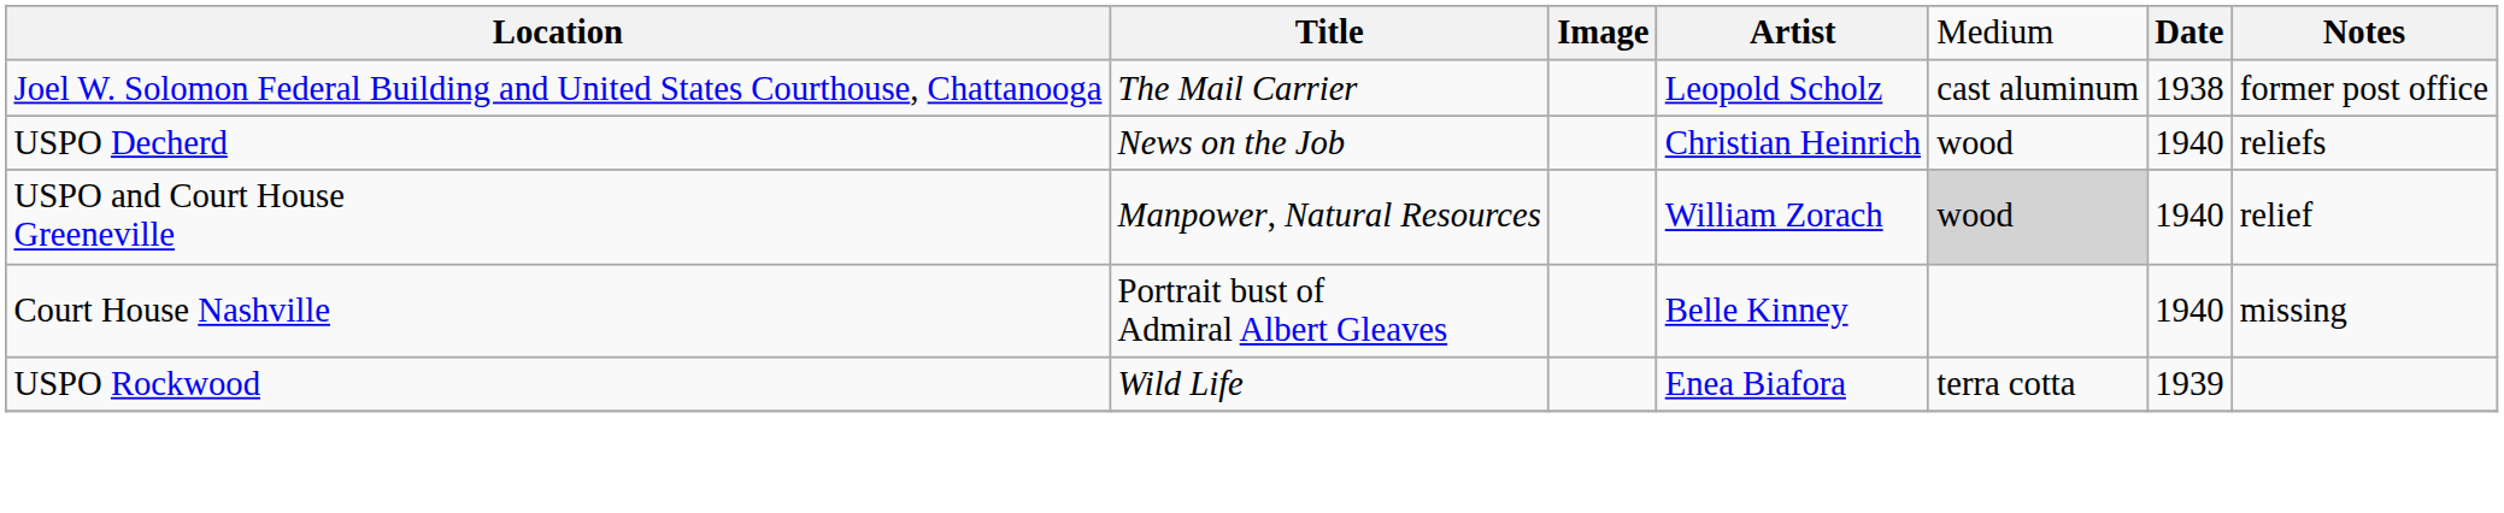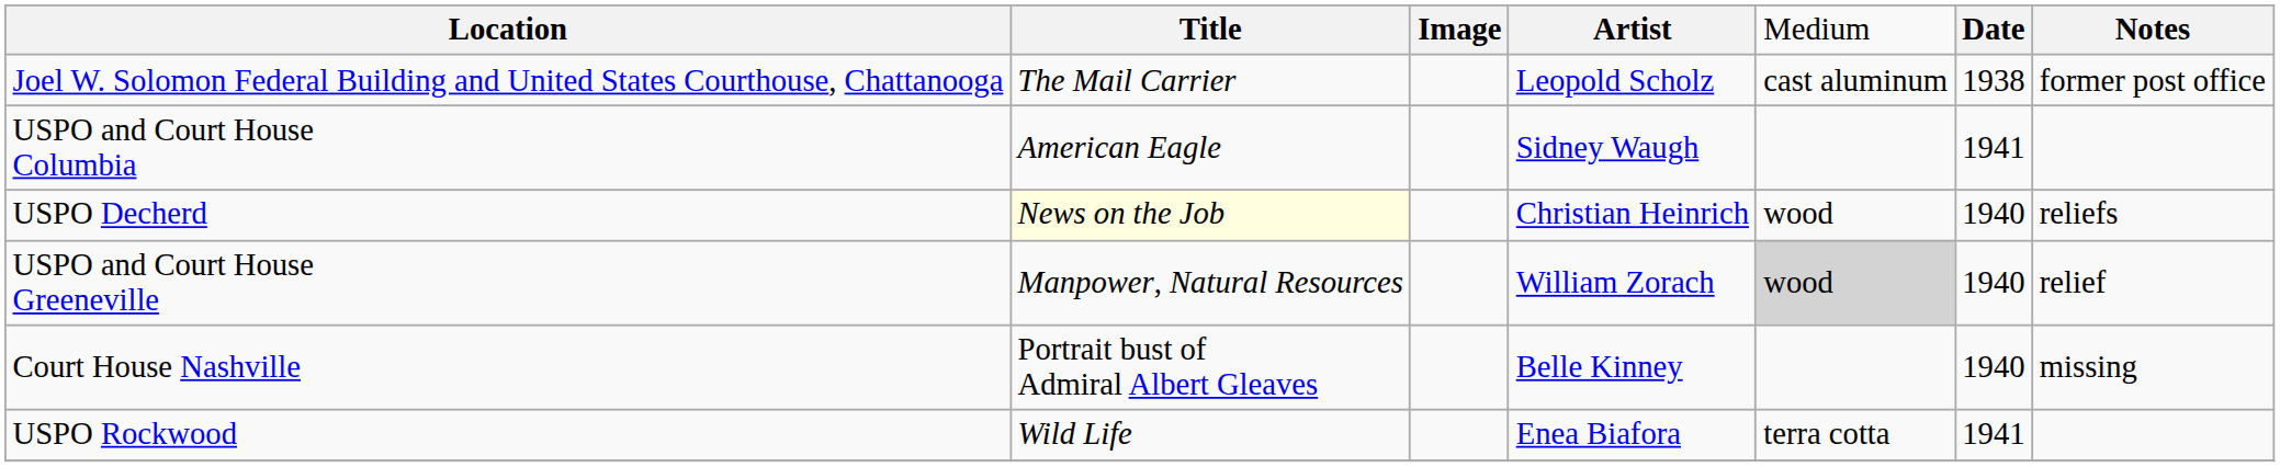+ row: USPO and Court House Columbia | American Eagle | Sidney Waugh | 1941
USPO Decherd | column 2: no background -> lightyellow background
USPO Rockwood | column 6: 1939 -> 1941
